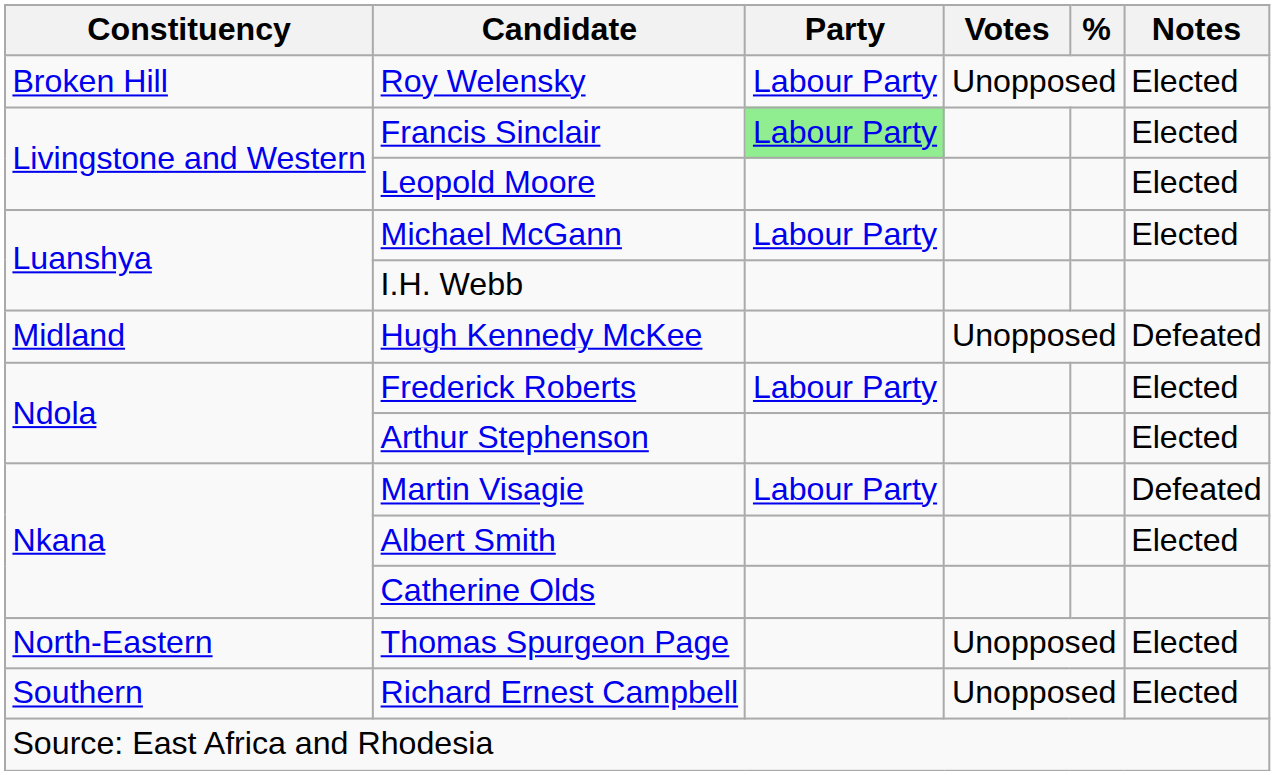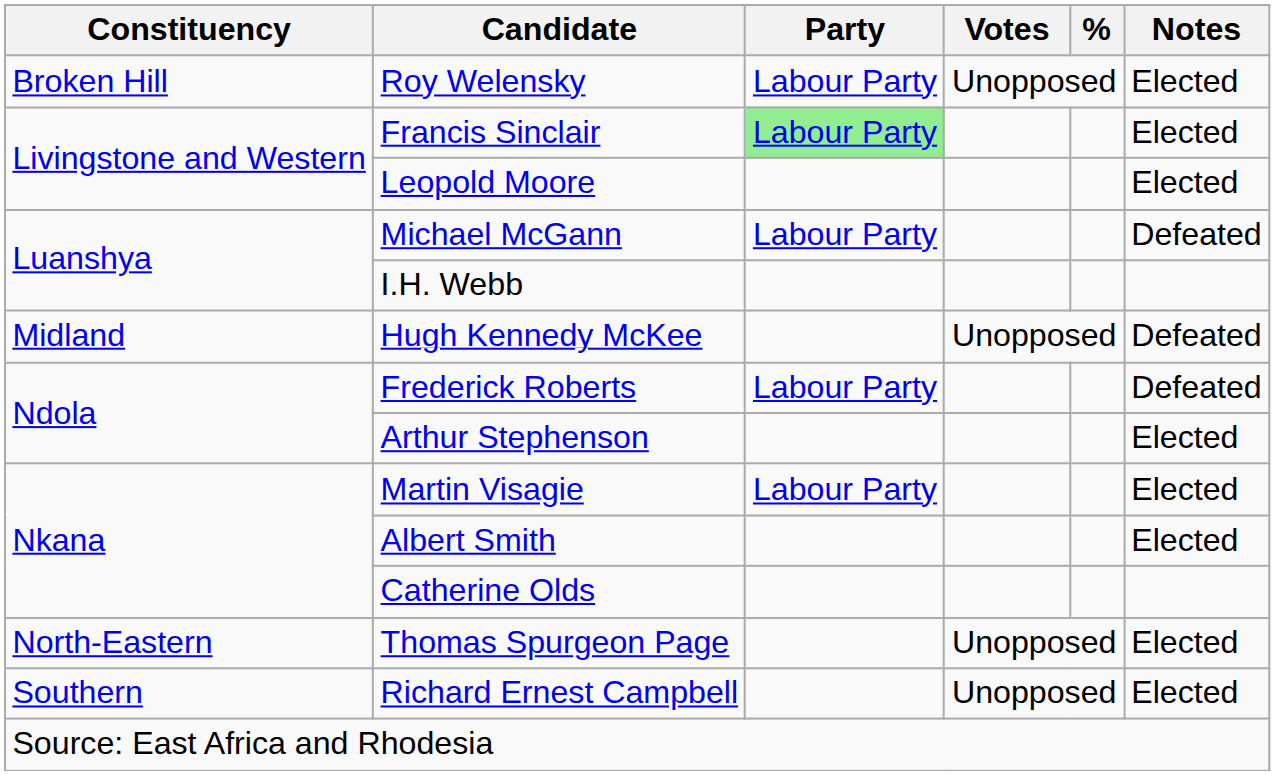Michael McGann | Notes: Elected -> Defeated
Frederick Roberts | Notes: Elected -> Defeated
Martin Visagie | Notes: Defeated -> Elected
